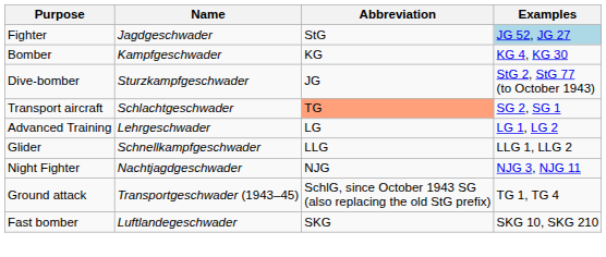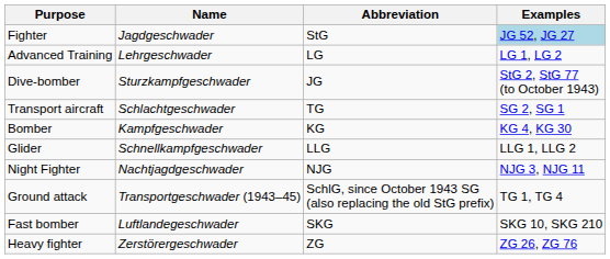rows swapped: Bomber <-> Advanced Training
Transport aircraft | Abbreviation: lightsalmon background -> no background
+ row: Heavy fighter | Zerstörergeschwader | ZG | ZG 26, ZG 76
